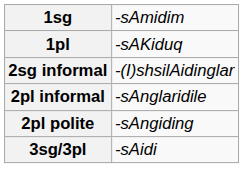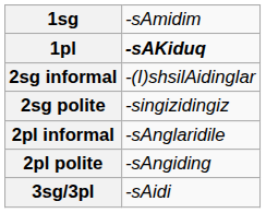1pl | column 2: normal -> bold
+ row: 2sg polite | -singizidingiz
